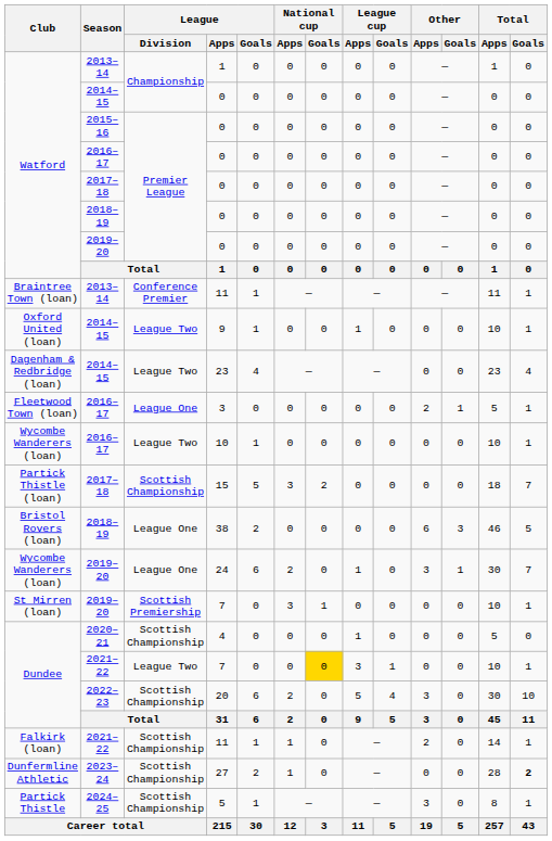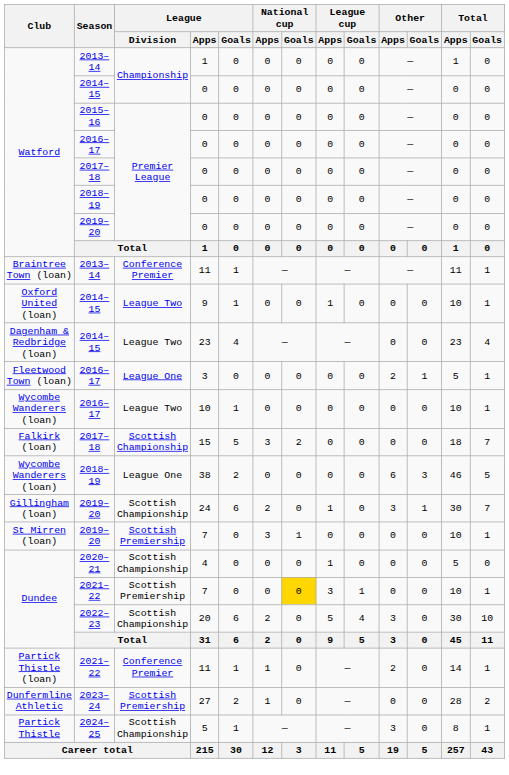15 | Club: Partick Thistle (loan) -> Falkirk (loan)
38 | Club: Bristol Rovers (loan) -> Wycombe Wanderers (loan)
24 | Club: Wycombe Wanderers (loan) -> Gillingham (loan)
24 | League / Division: League One -> Scottish Championship
2021–22 / 7 | League / Division: League Two -> Scottish Premiership
2021–22 / 11 | Club: Falkirk (loan) -> Partick Thistle (loan)
2021–22 / 11 | League / Division: Scottish Championship -> Conference Premier
27 | League / Division: Scottish Championship -> Scottish Premiership
27 | Total / Goals: bold -> normal
